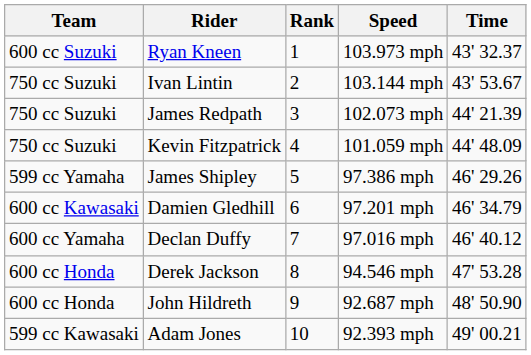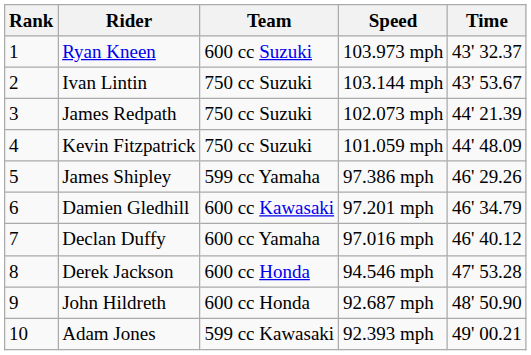columns swapped: Rank <-> Team
